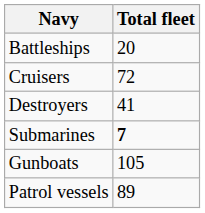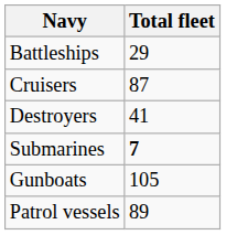Battleships | Total fleet: 20 -> 29
Cruisers | Total fleet: 72 -> 87
